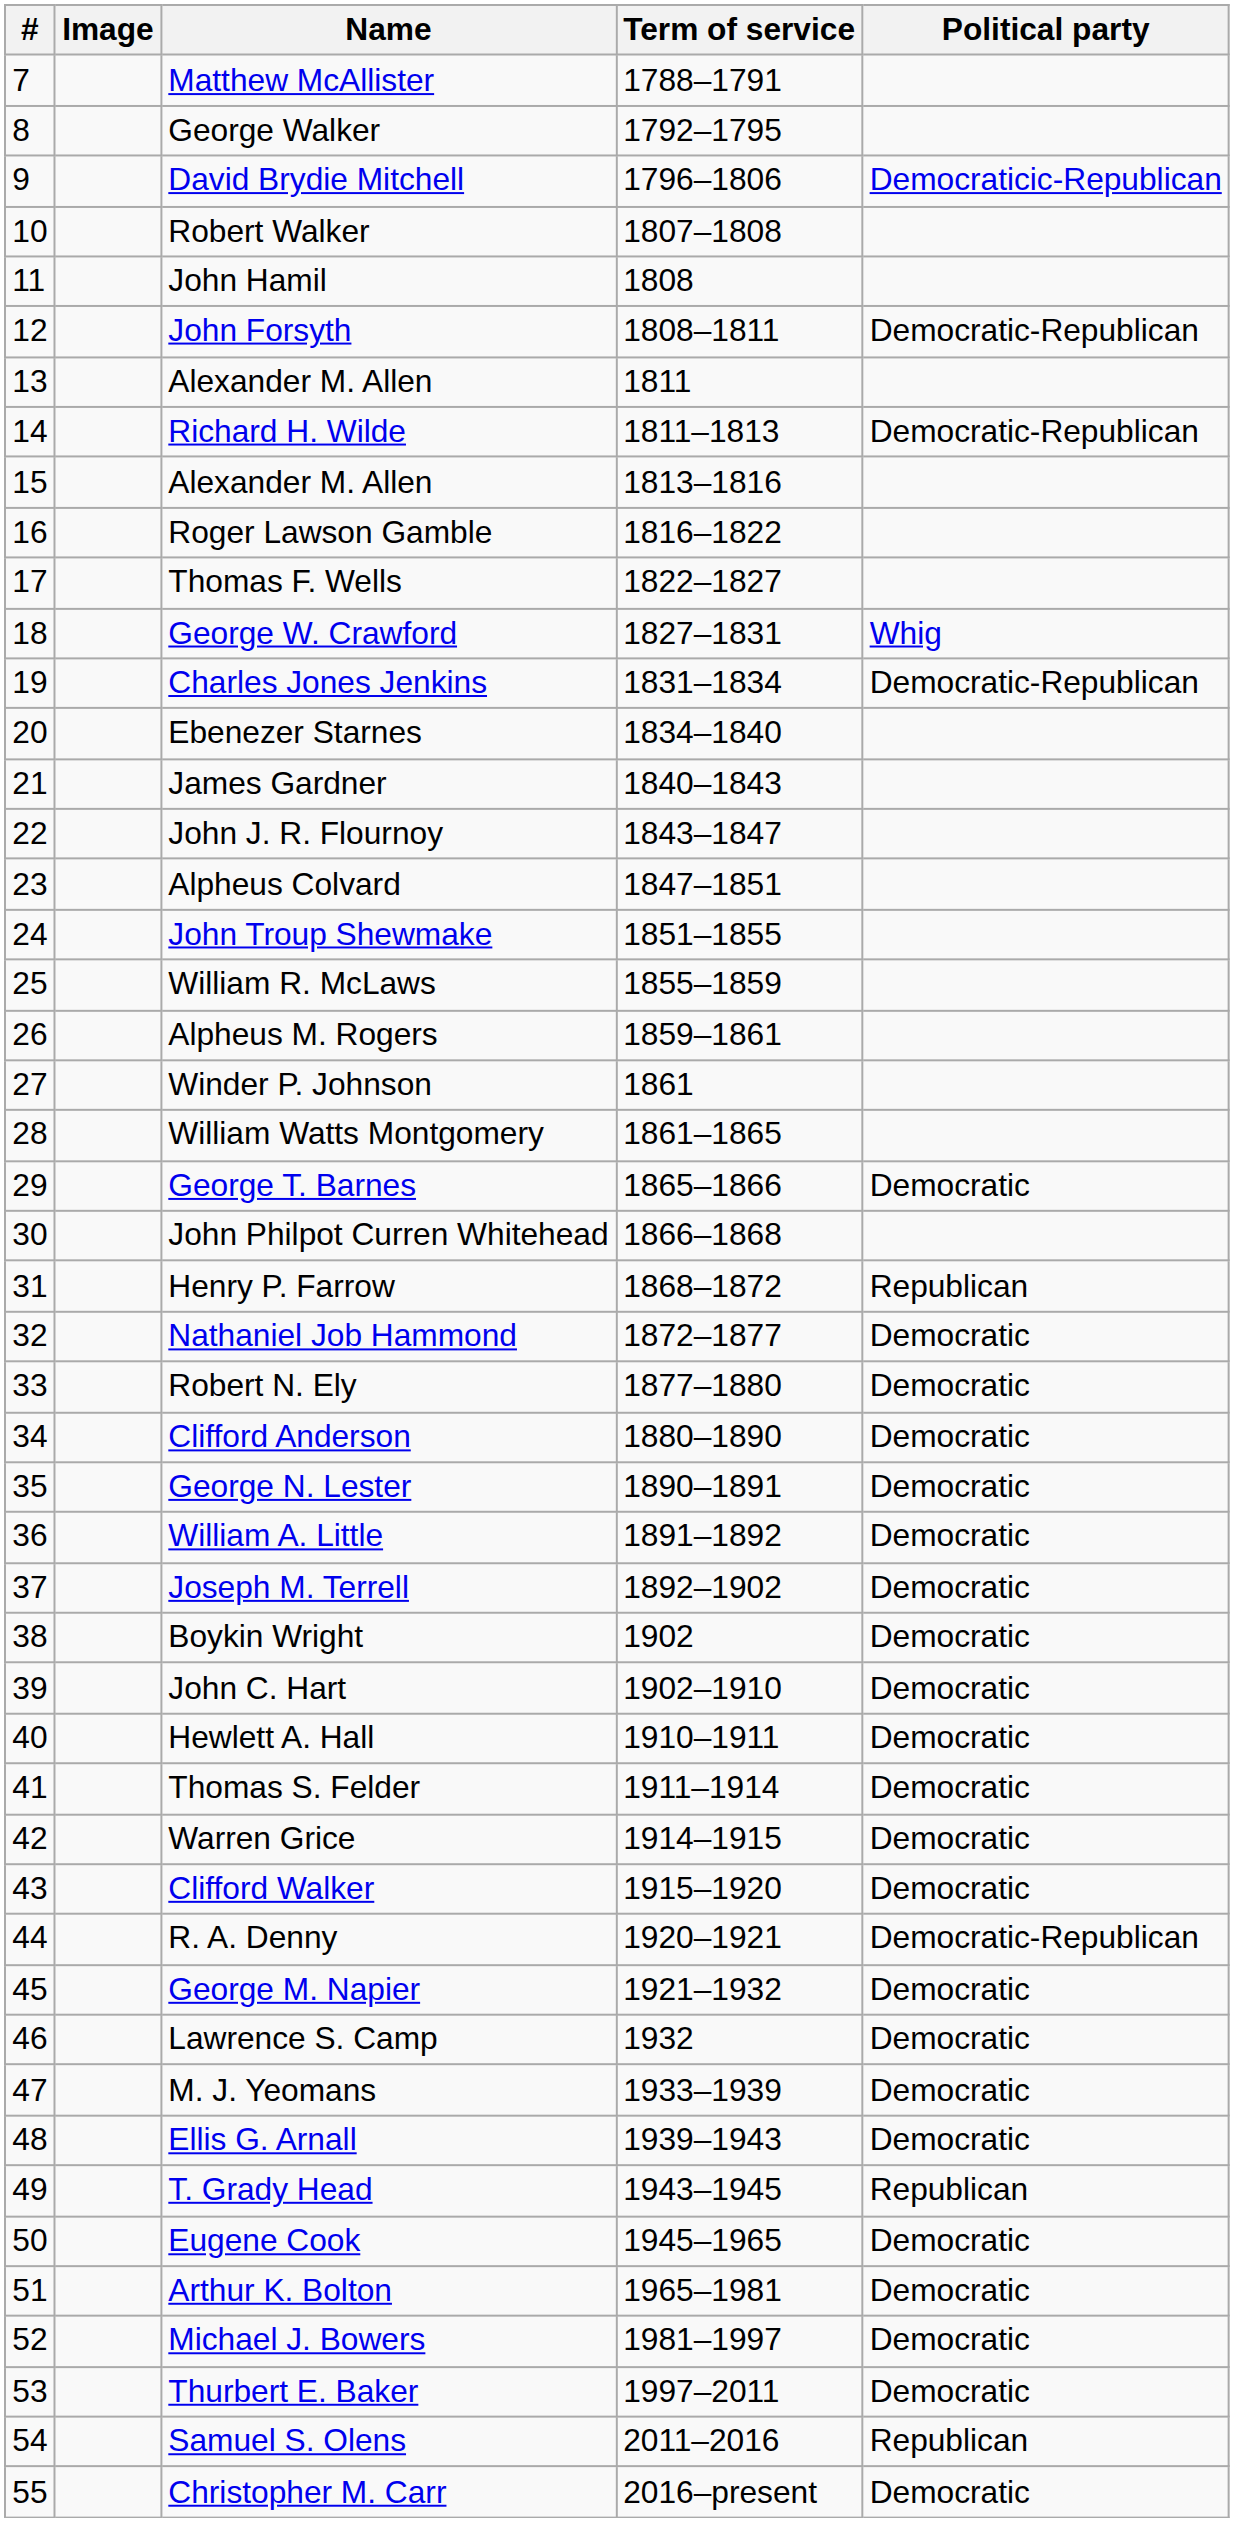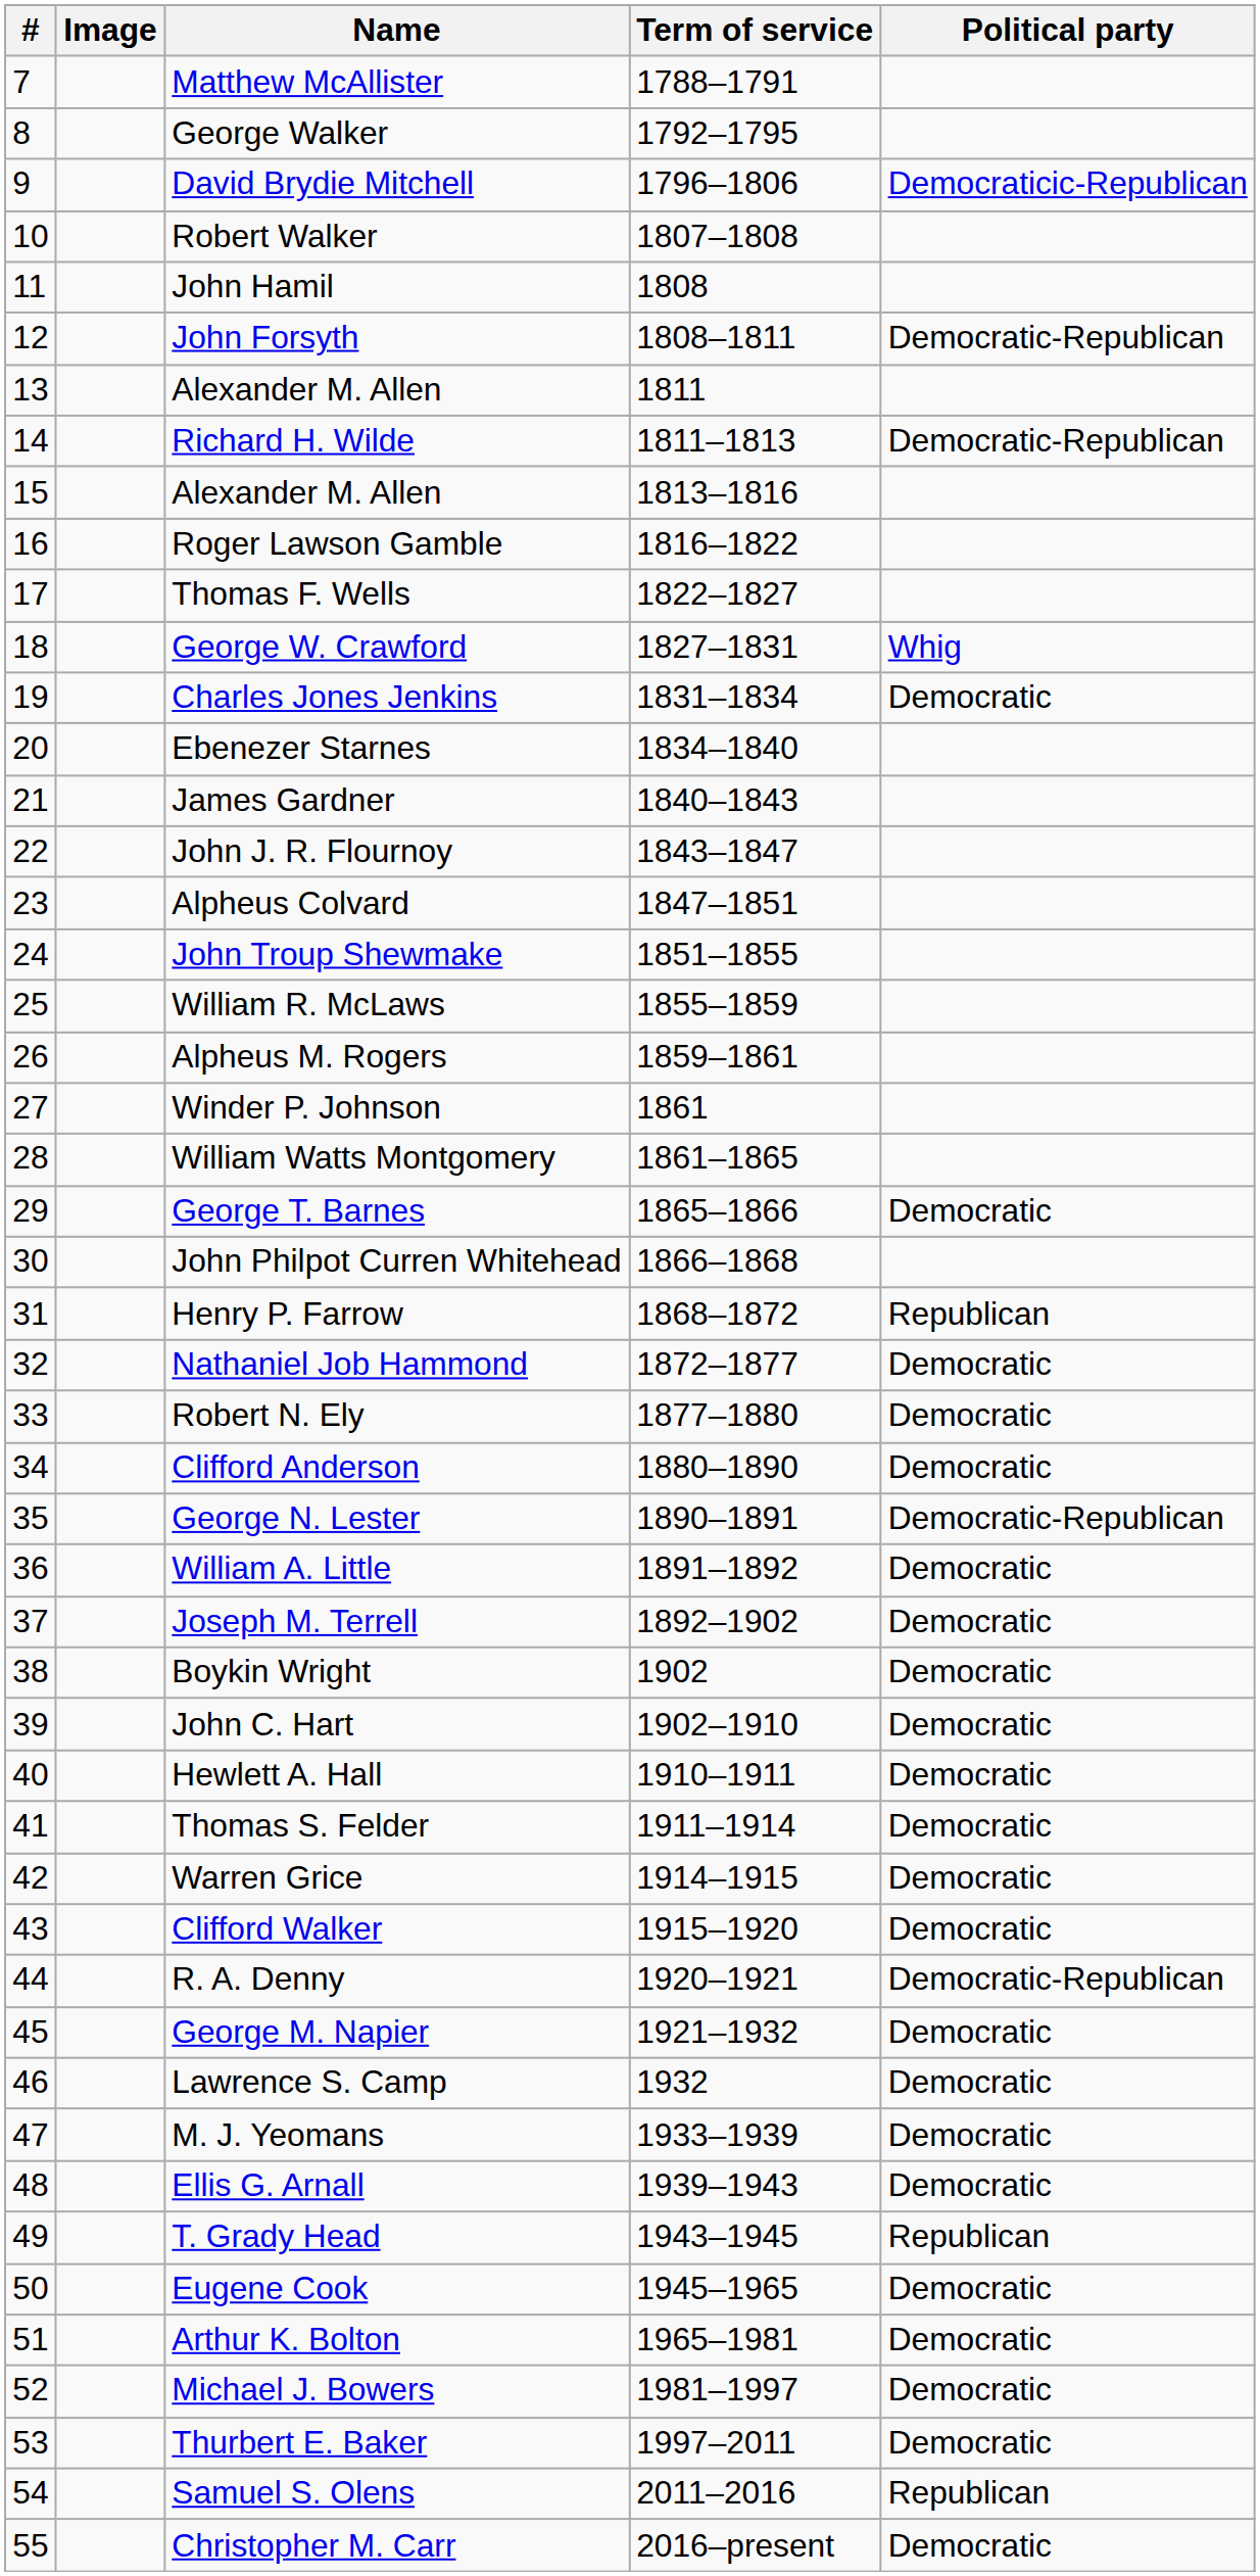Charles Jones Jenkins | Political party: Democratic-Republican -> Democratic
George N. Lester | Political party: Democratic -> Democratic-Republican
